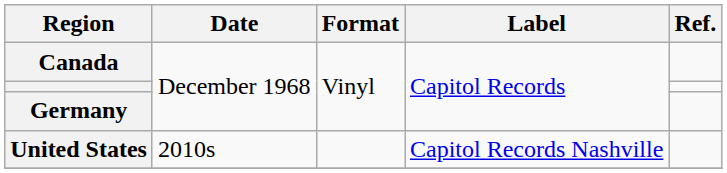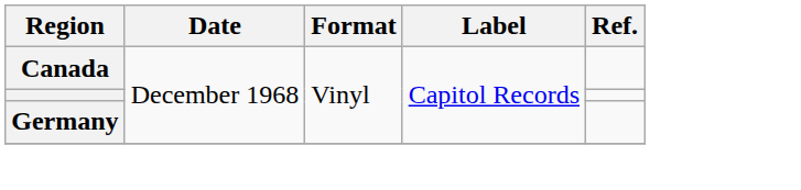- row: United States | 2010s | Capitol Records Nashville
